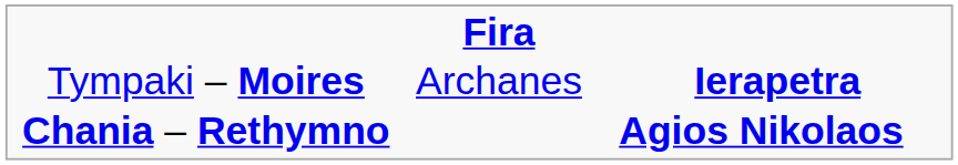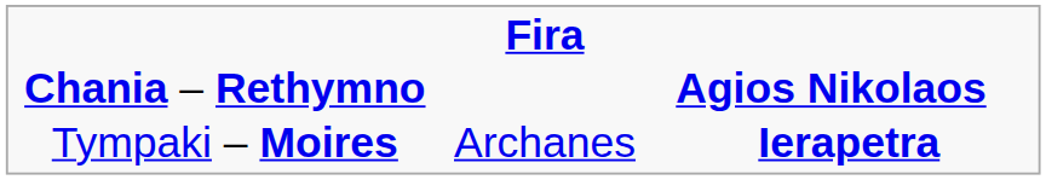rows swapped: Chania – Rethymno <-> Tympaki – Moires
